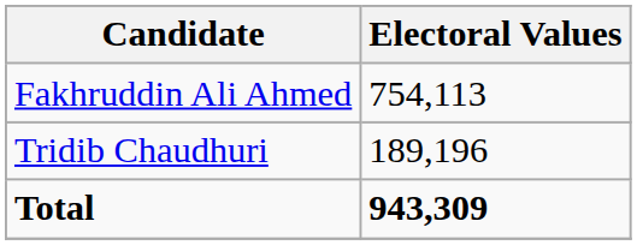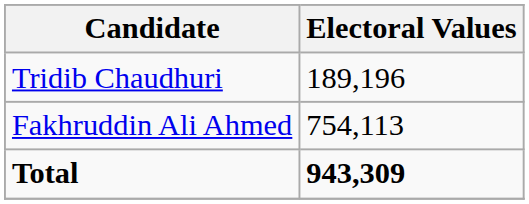rows swapped: Fakhruddin Ali Ahmed <-> Tridib Chaudhuri
